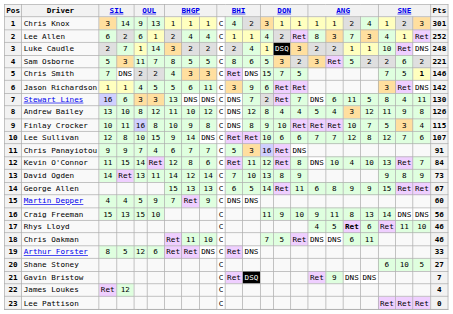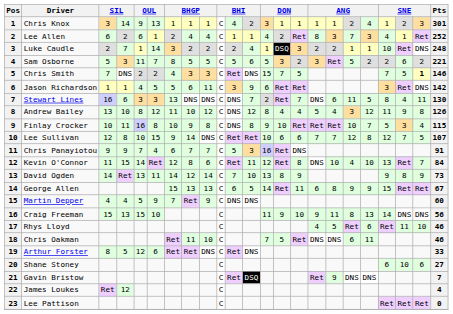Sam Osborne | column 11: 8 -> 5
Lee Sullivan | column 22: 6 -> 5
Rhys Lloyd | column 18: bold -> normal
Shane Stoney | column 22: 5 -> 6
